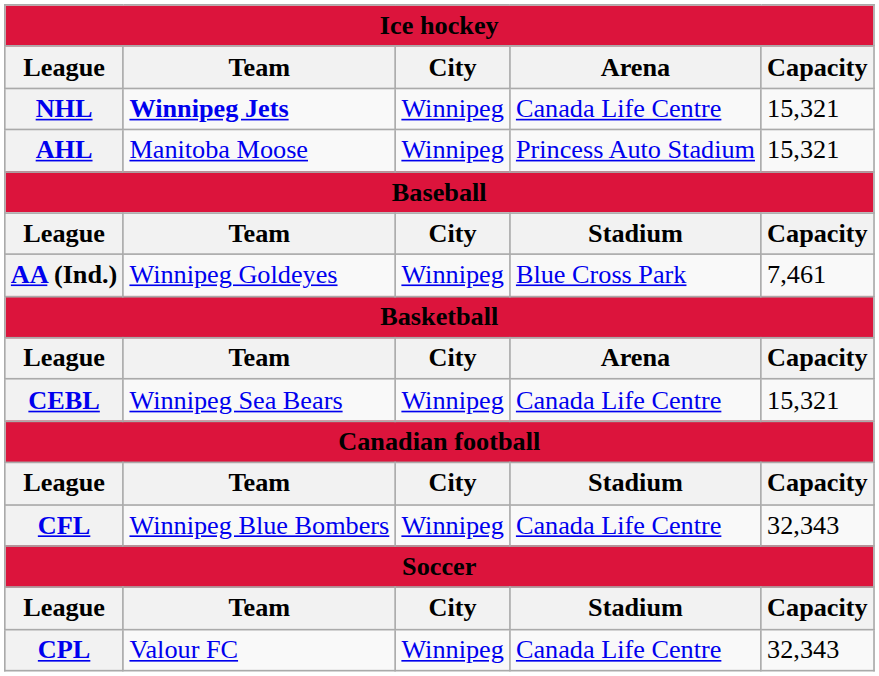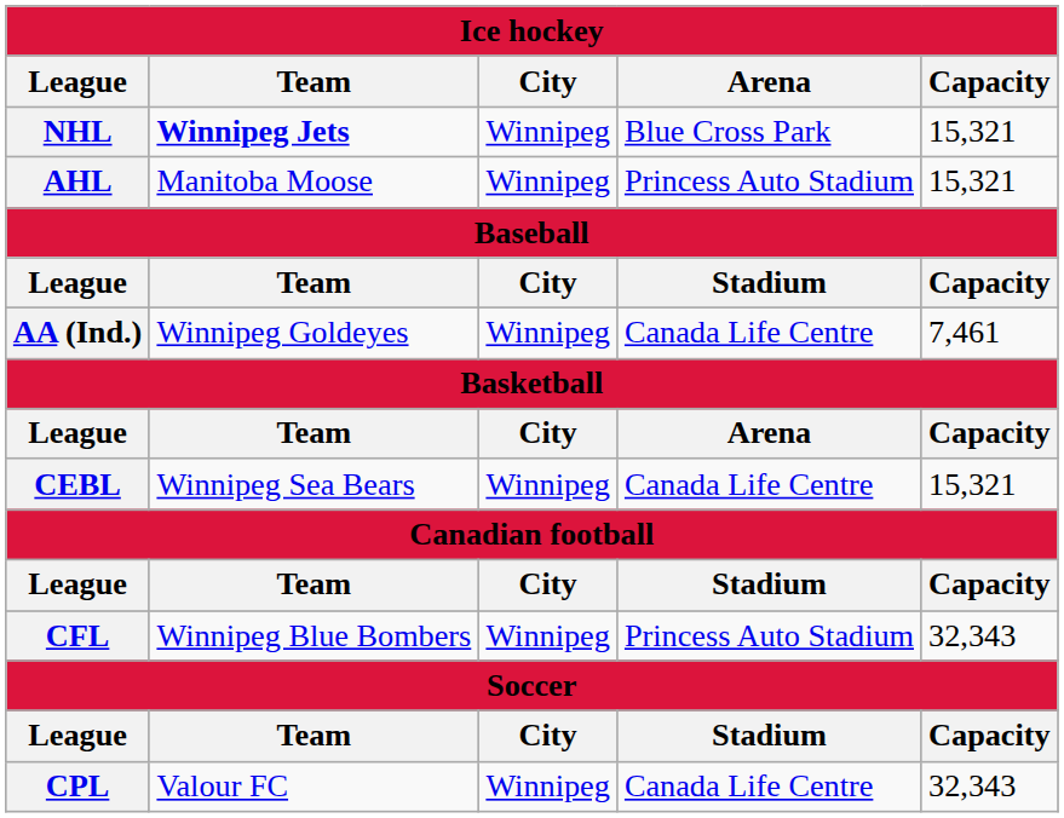NHL | Arena: Canada Life Centre -> Blue Cross Park
AA (Ind.) | Arena: Blue Cross Park -> Canada Life Centre
CFL | Arena: Canada Life Centre -> Princess Auto Stadium
